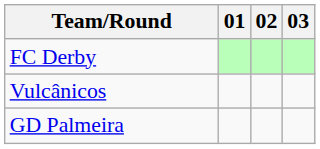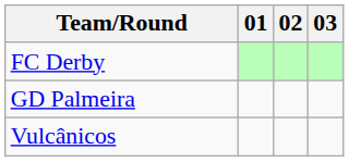rows swapped: GD Palmeira <-> Vulcânicos
